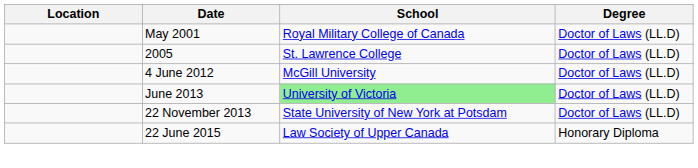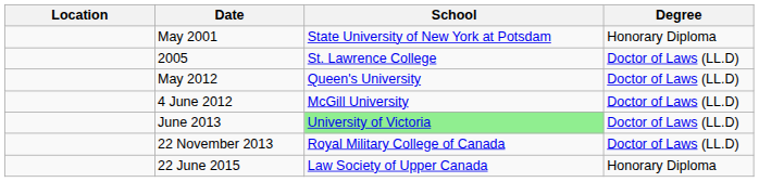May 2001 | School: Royal Military College of Canada -> State University of New York at Potsdam
May 2001 | Degree: Doctor of Laws (LL.D) -> Honorary Diploma
+ row: May 2012 | Queen's University | Doctor of Laws (LL.D)
22 November 2013 | School: State University of New York at Potsdam -> Royal Military College of Canada
